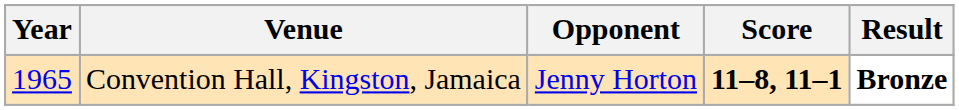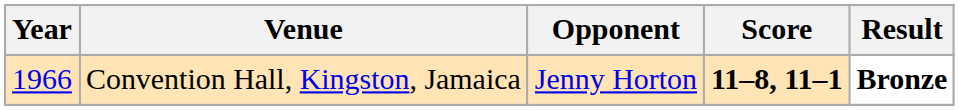Convention Hall, Kingston, Jamaica | Year: 1965 -> 1966
